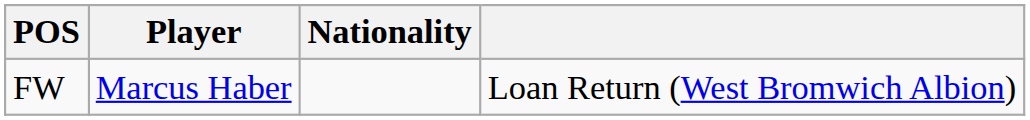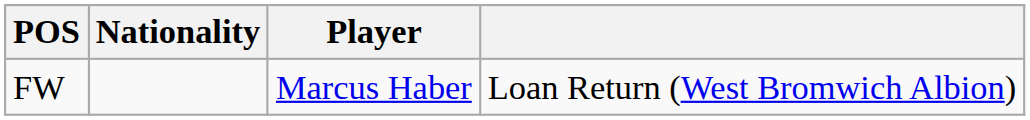columns swapped: Nationality <-> Player
